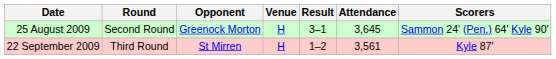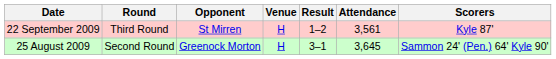rows swapped: 25 August 2009 <-> 22 September 2009
